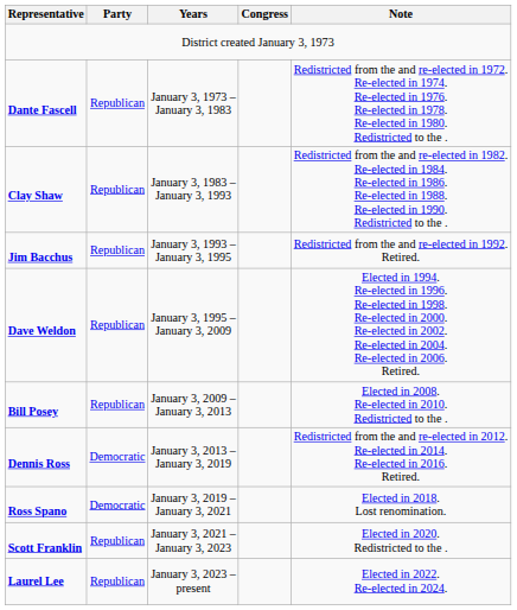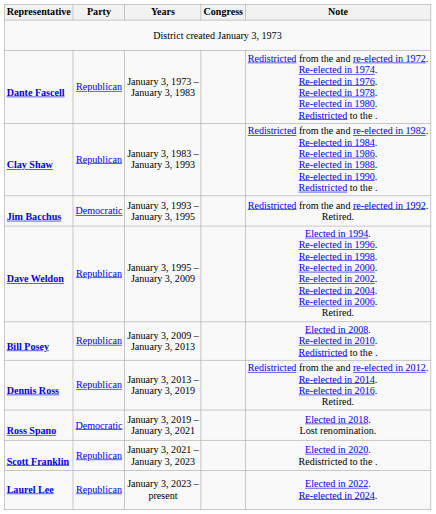Jim Bacchus | Party: Republican -> Democratic
Dennis Ross | Party: Democratic -> Republican
